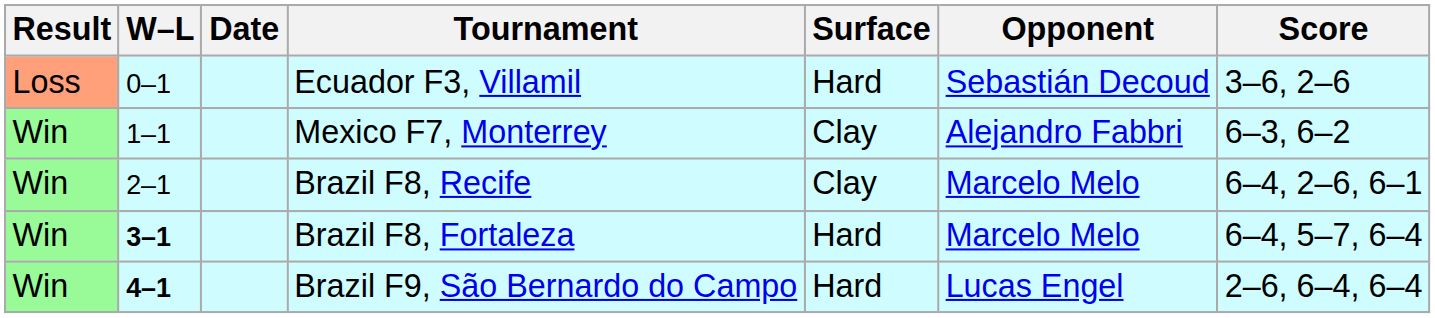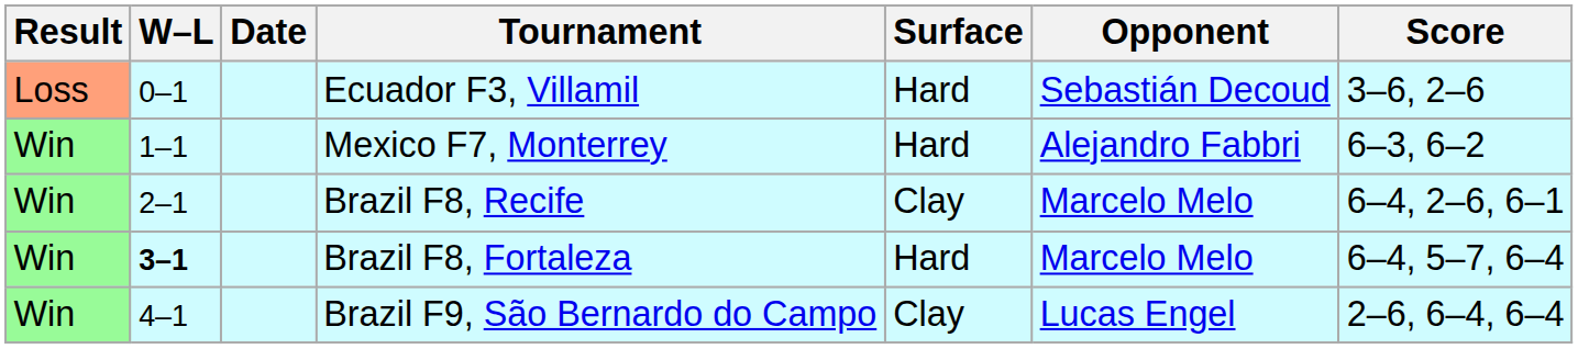Mexico F7, Monterrey | Surface: Clay -> Hard
Brazil F9, São Bernardo do Campo | W–L: bold -> normal
Brazil F9, São Bernardo do Campo | Surface: Hard -> Clay
